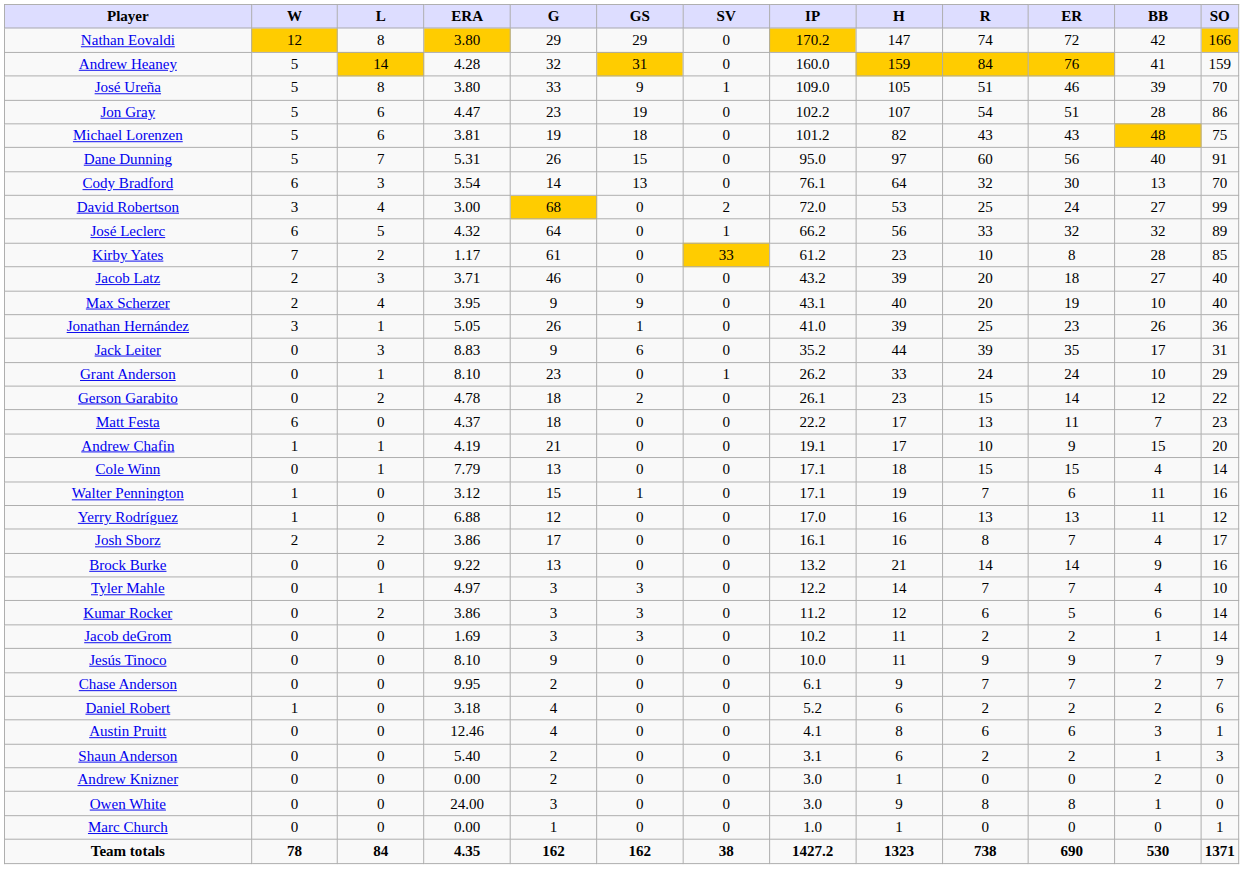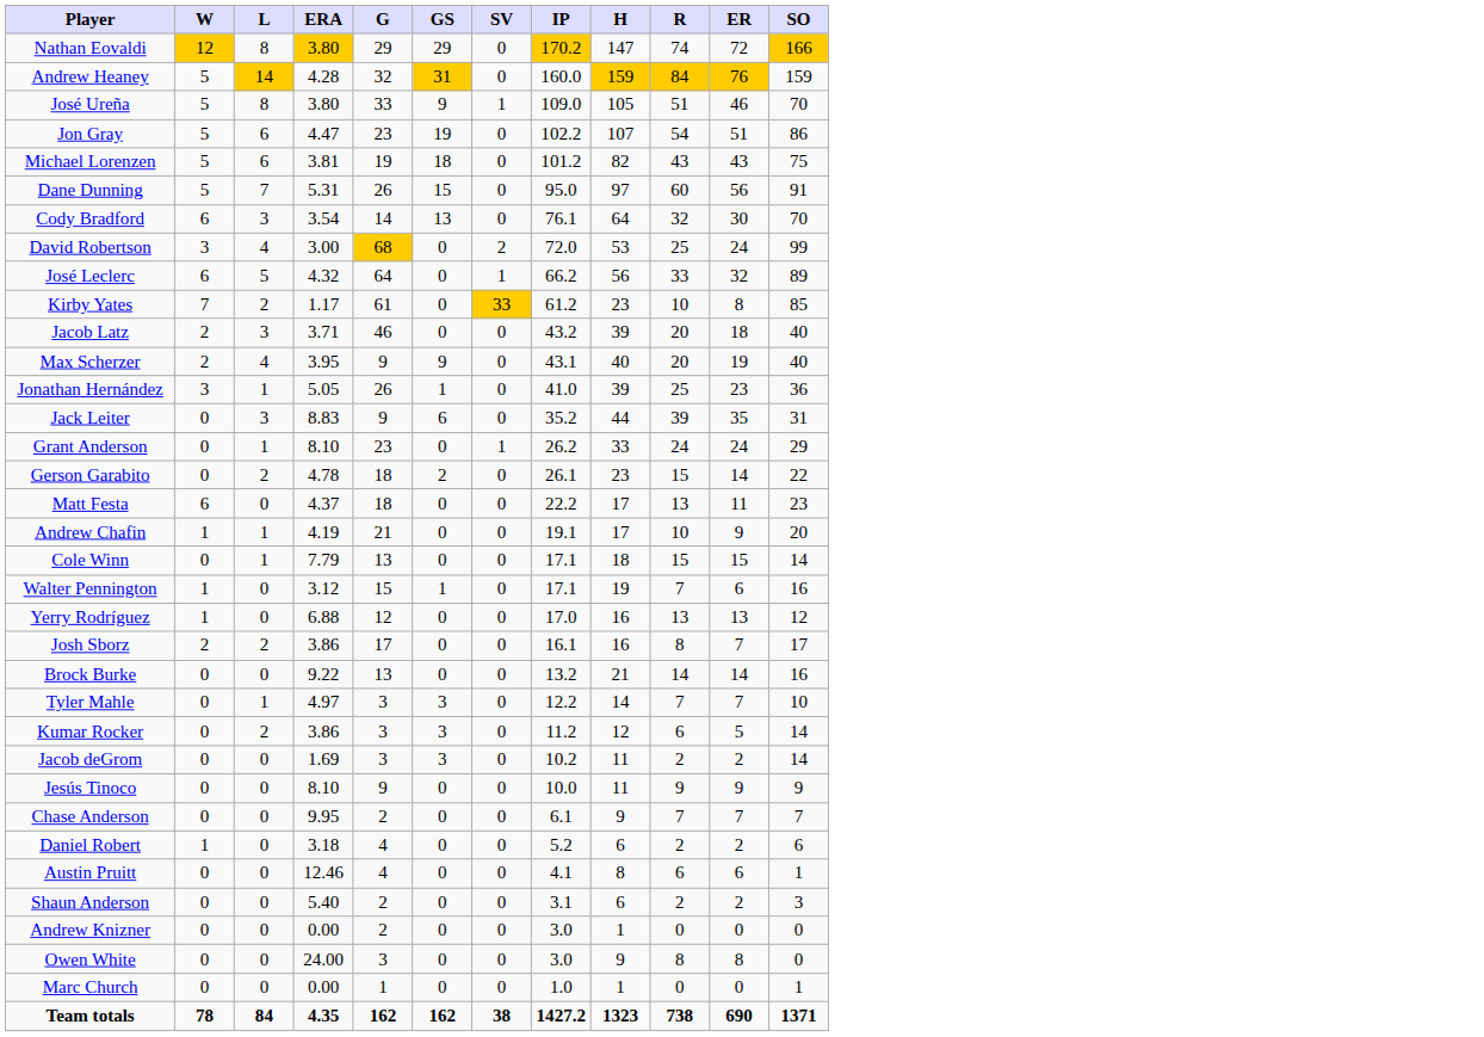- column: BB | 42 | 41 | 39 | 28 | 48 | 40 | 13 | 27 | 32 | 28 | 27 | 10 | 26 | 17 | 10 | 12 | 7 | 15 | 4 | 11 | 11 | 4 | 9 | 4 | 6 | 1 | 7 | 2 | 2 | 3 | 1 | 2 | 1 | 0 | 530
